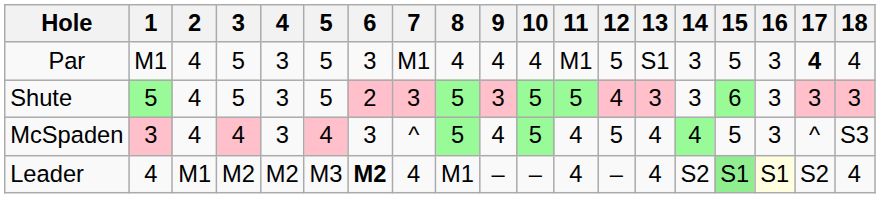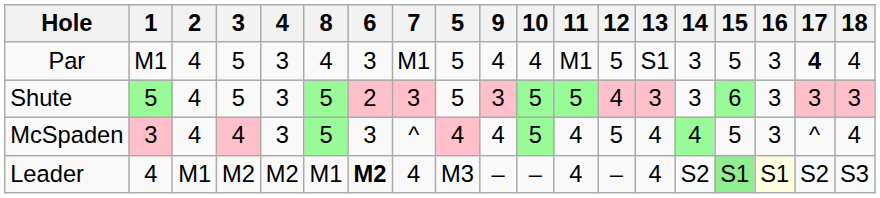columns swapped: 5 <-> 8
McSpaden | 18: S3 -> 4
Leader | 18: 4 -> S3
